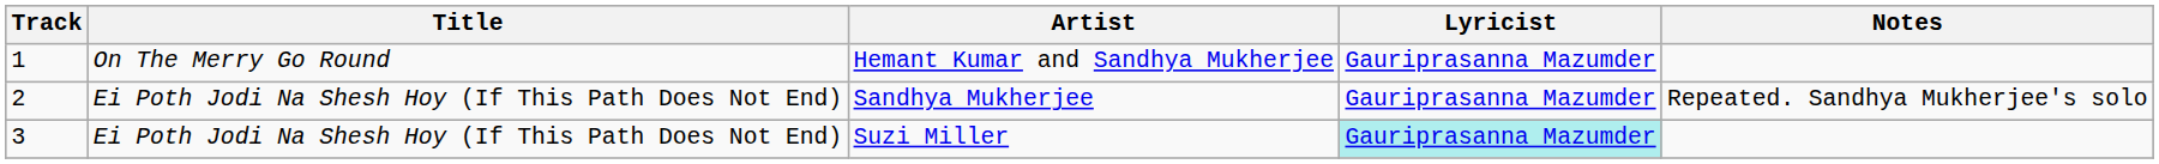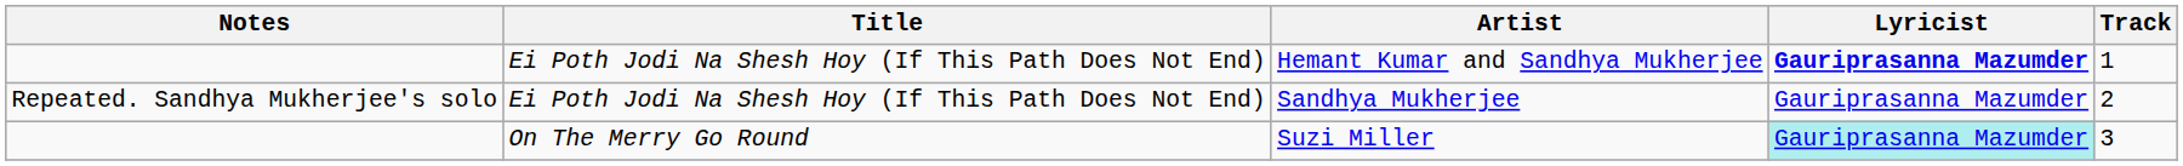columns swapped: Track <-> Notes
Hemant Kumar and Sandhya Mukherjee | Title: On The Merry Go Round -> Ei Poth Jodi Na Shesh Hoy (If This Path Does Not End)
Hemant Kumar and Sandhya Mukherjee | Lyricist: normal -> bold
Suzi Miller | Title: Ei Poth Jodi Na Shesh Hoy (If This Path Does Not End) -> On The Merry Go Round
